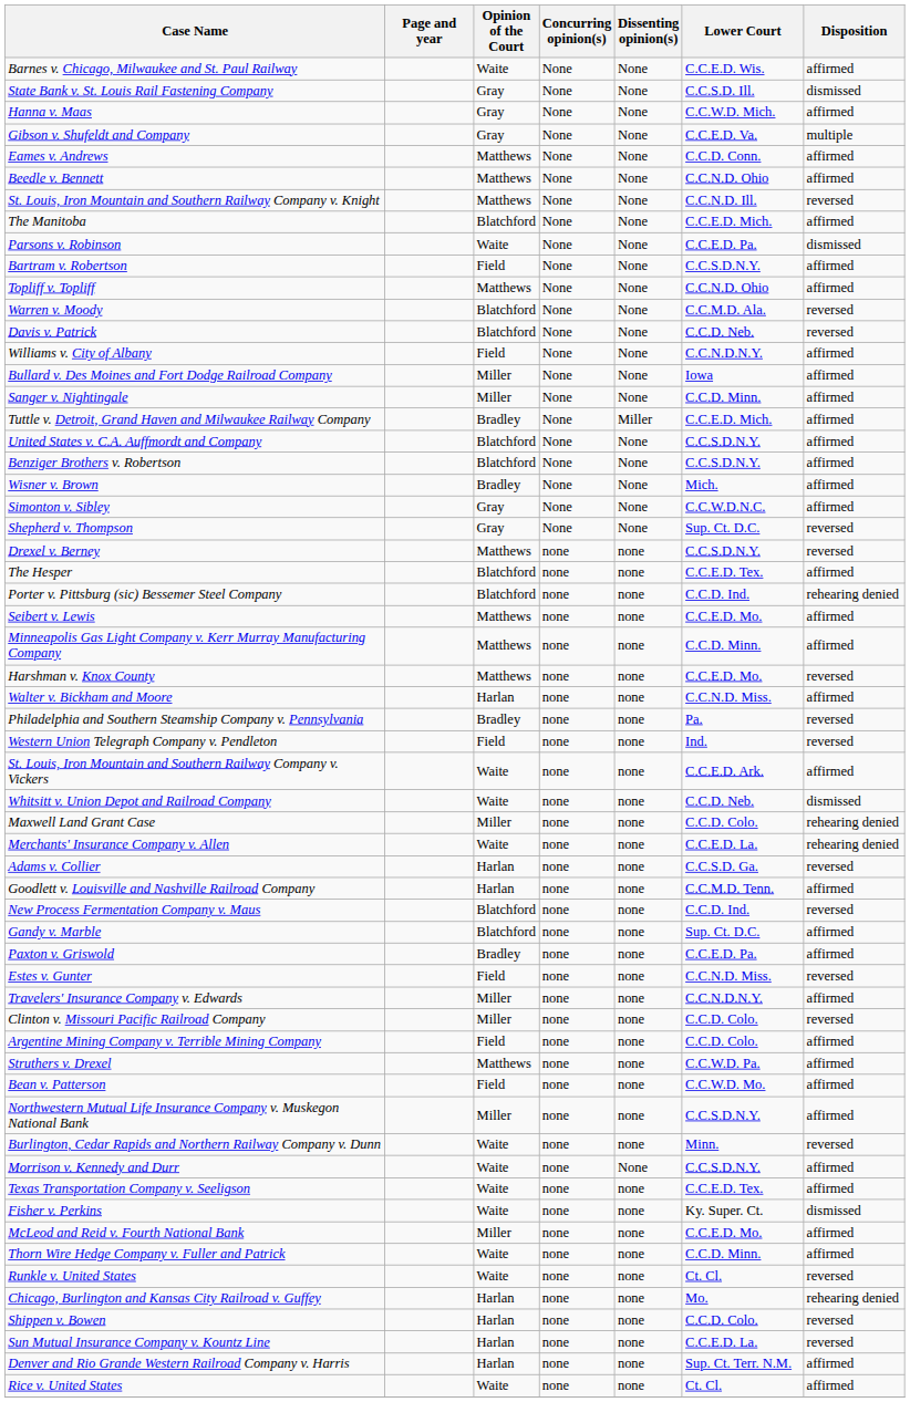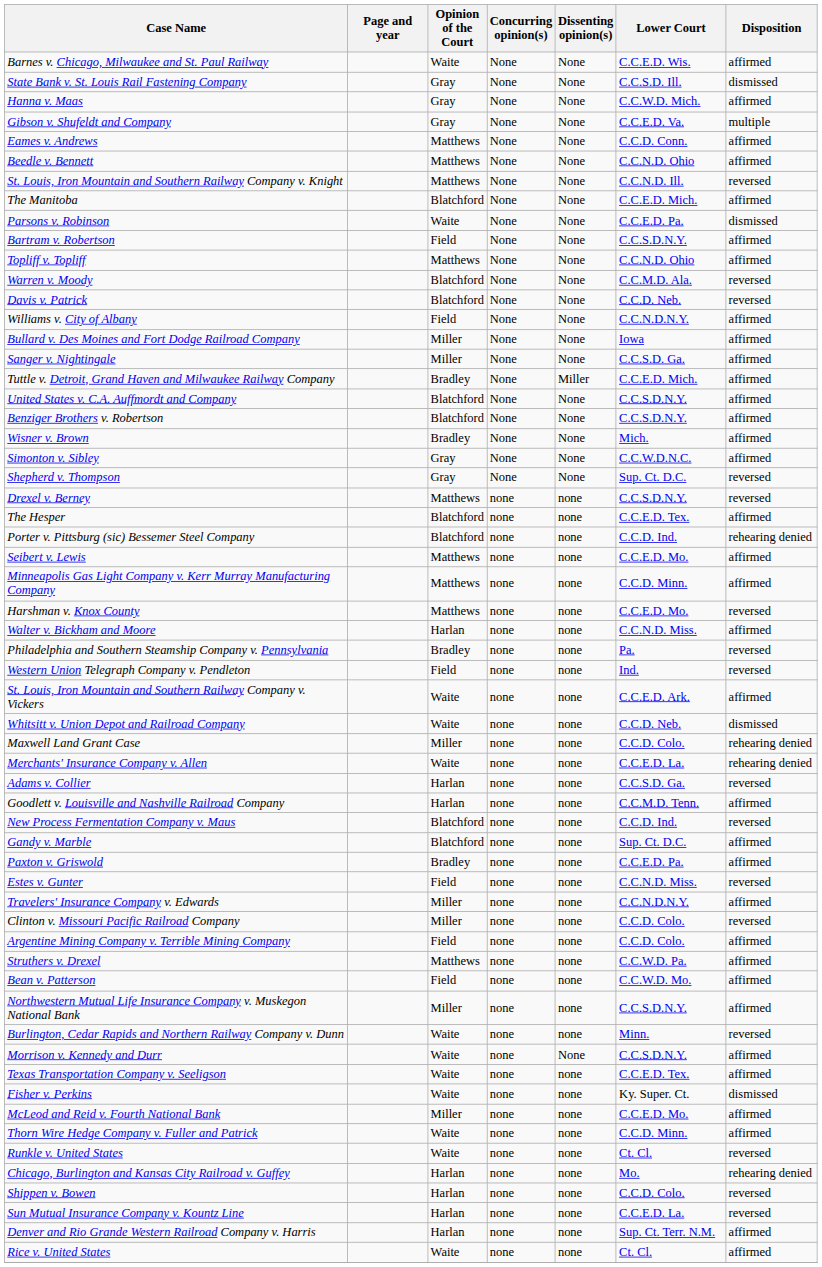Sanger v. Nightingale | Lower Court: C.C.D. Minn. -> C.C.S.D. Ga.
